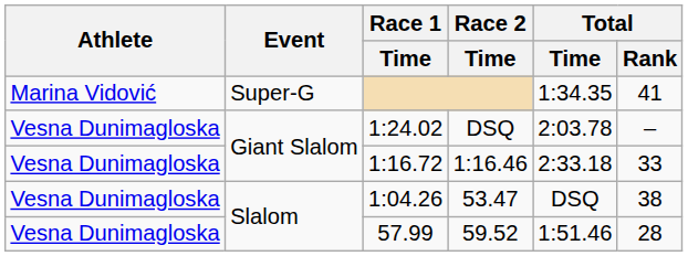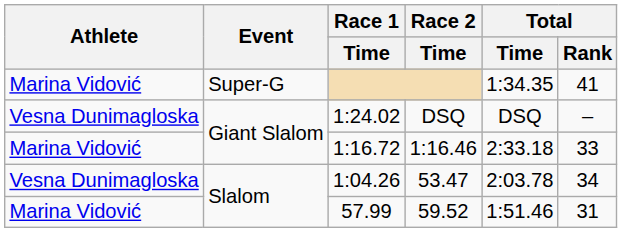1:24.02 | Total / Time: 2:03.78 -> DSQ
1:16.72 | Athlete: Vesna Dunimagloska -> Marina Vidović
1:04.26 | Total / Time: DSQ -> 2:03.78
1:04.26 | Total / Rank: 38 -> 34
57.99 | Athlete: Vesna Dunimagloska -> Marina Vidović
57.99 | Total / Rank: 28 -> 31
